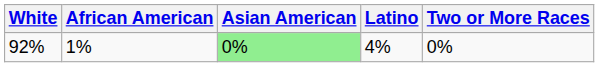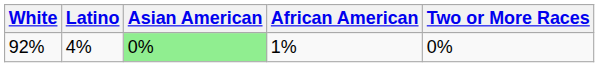columns swapped: African American <-> Latino
